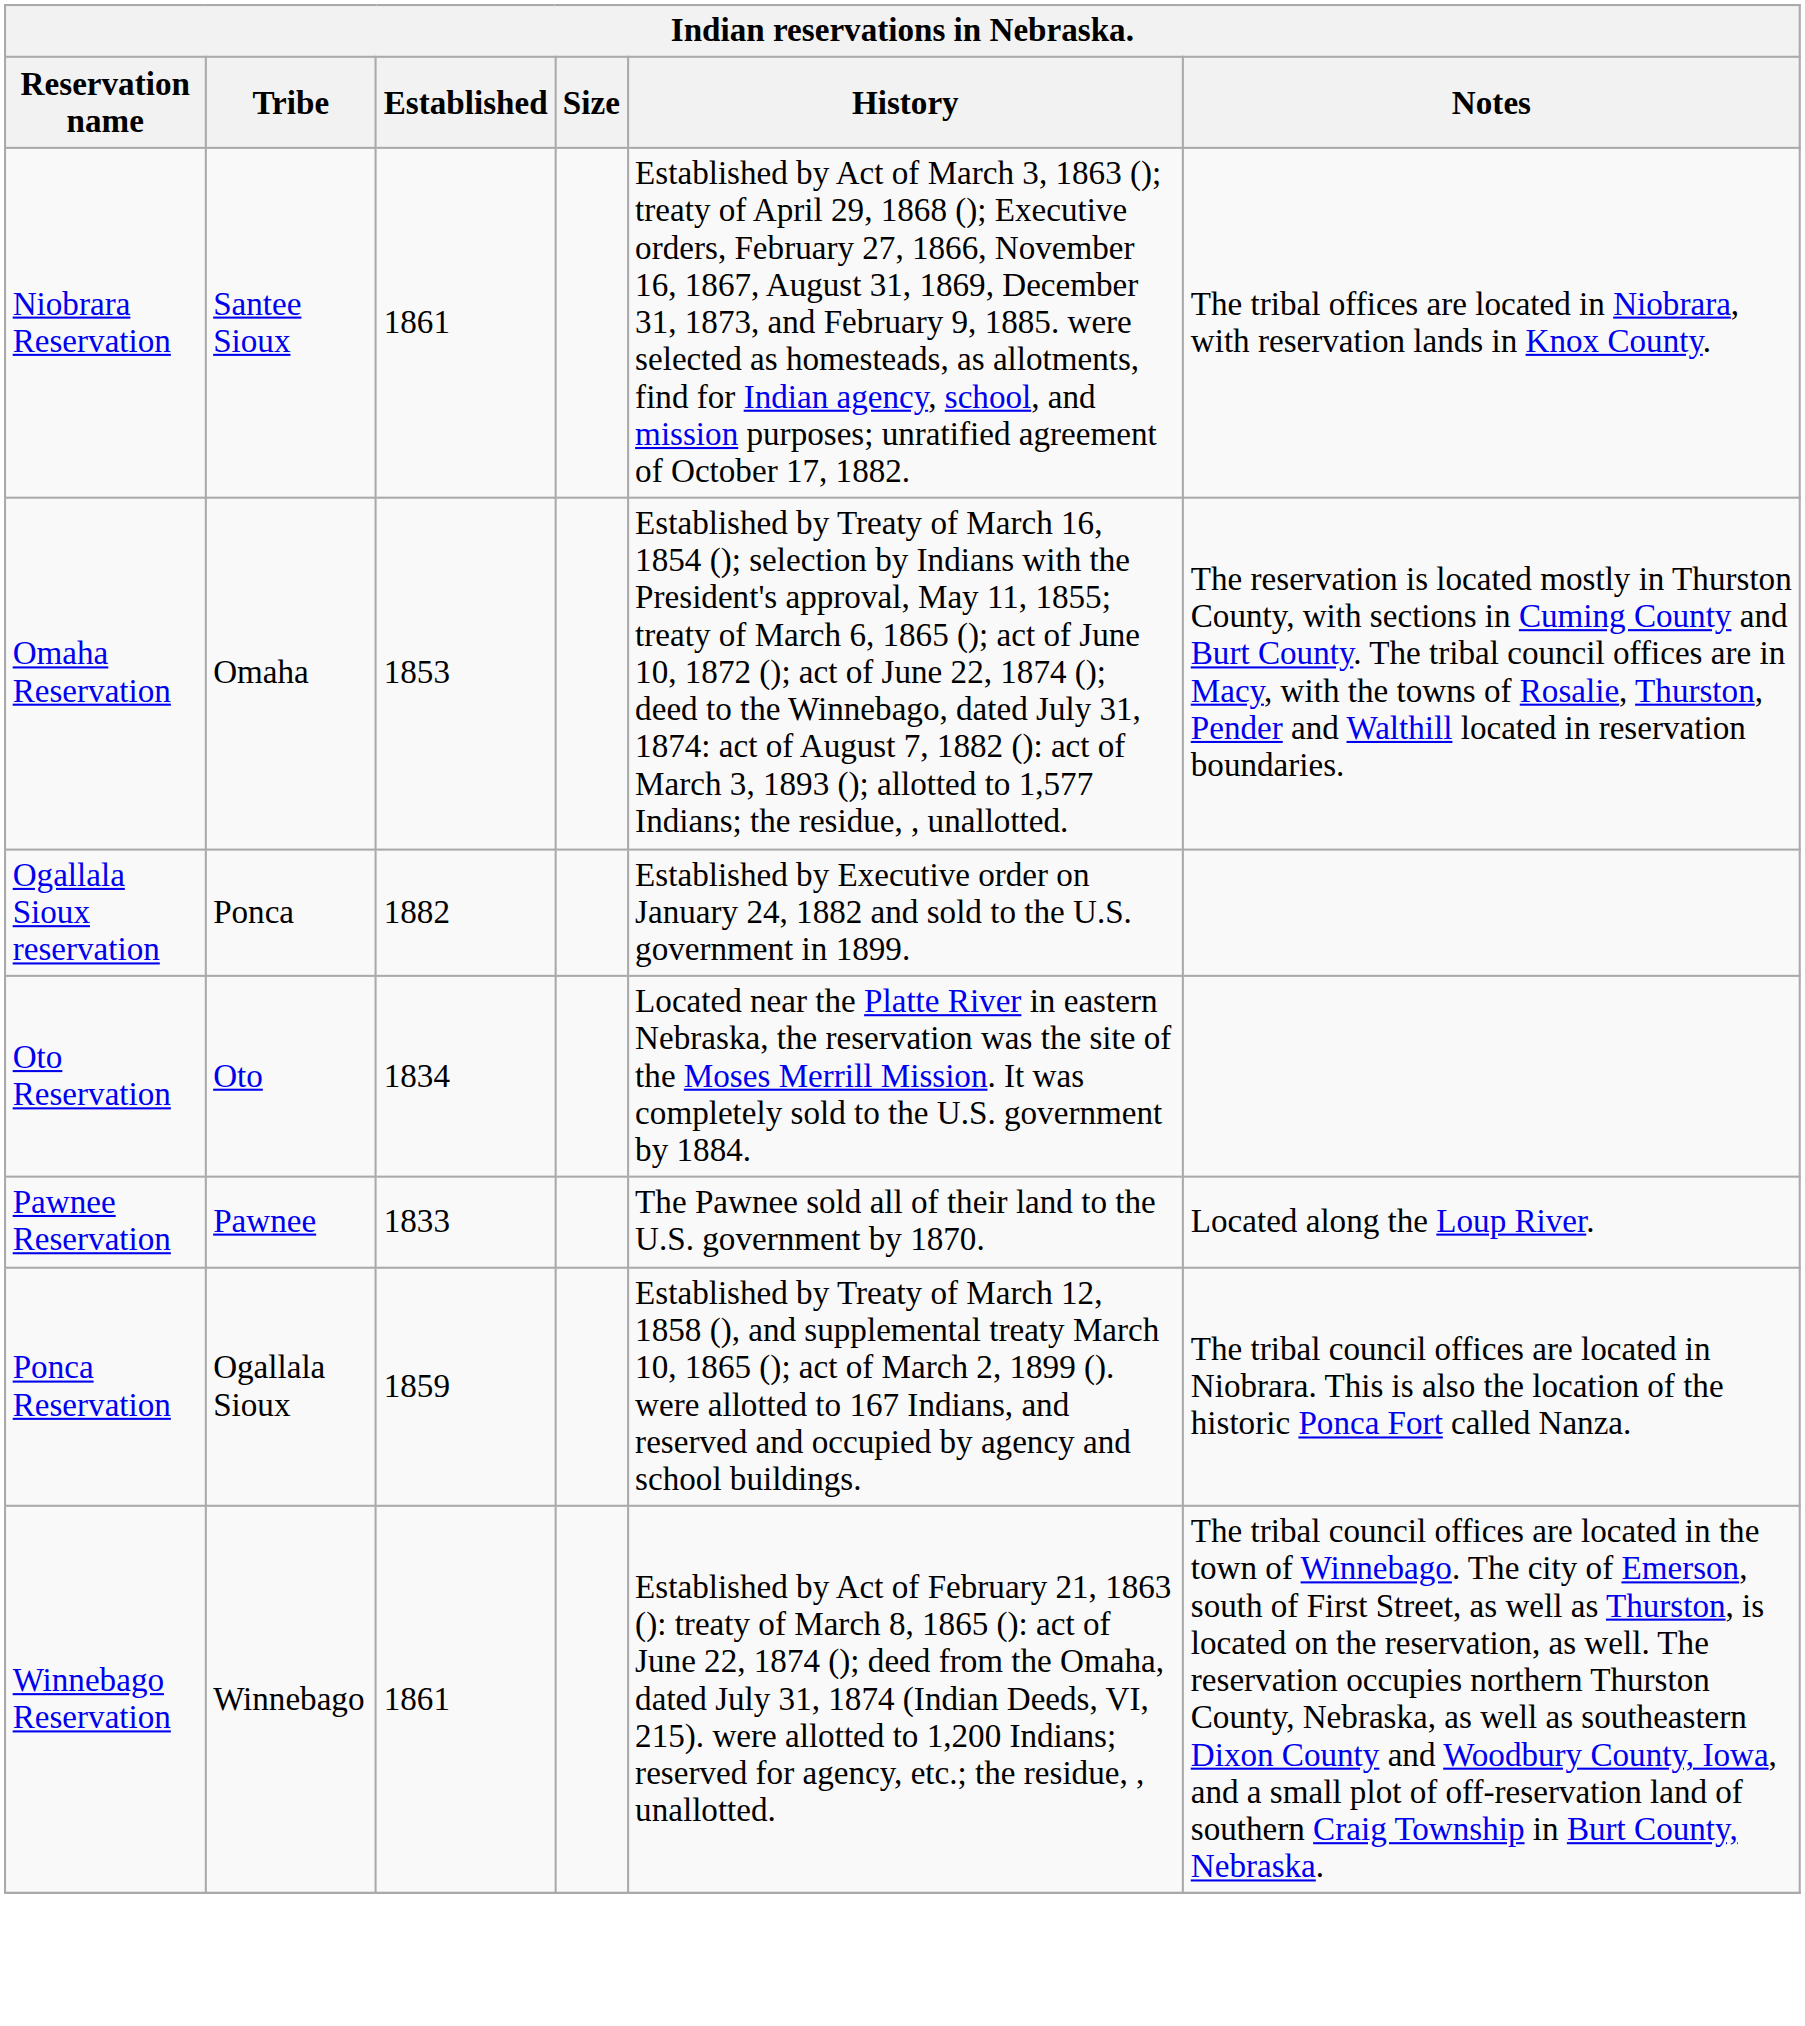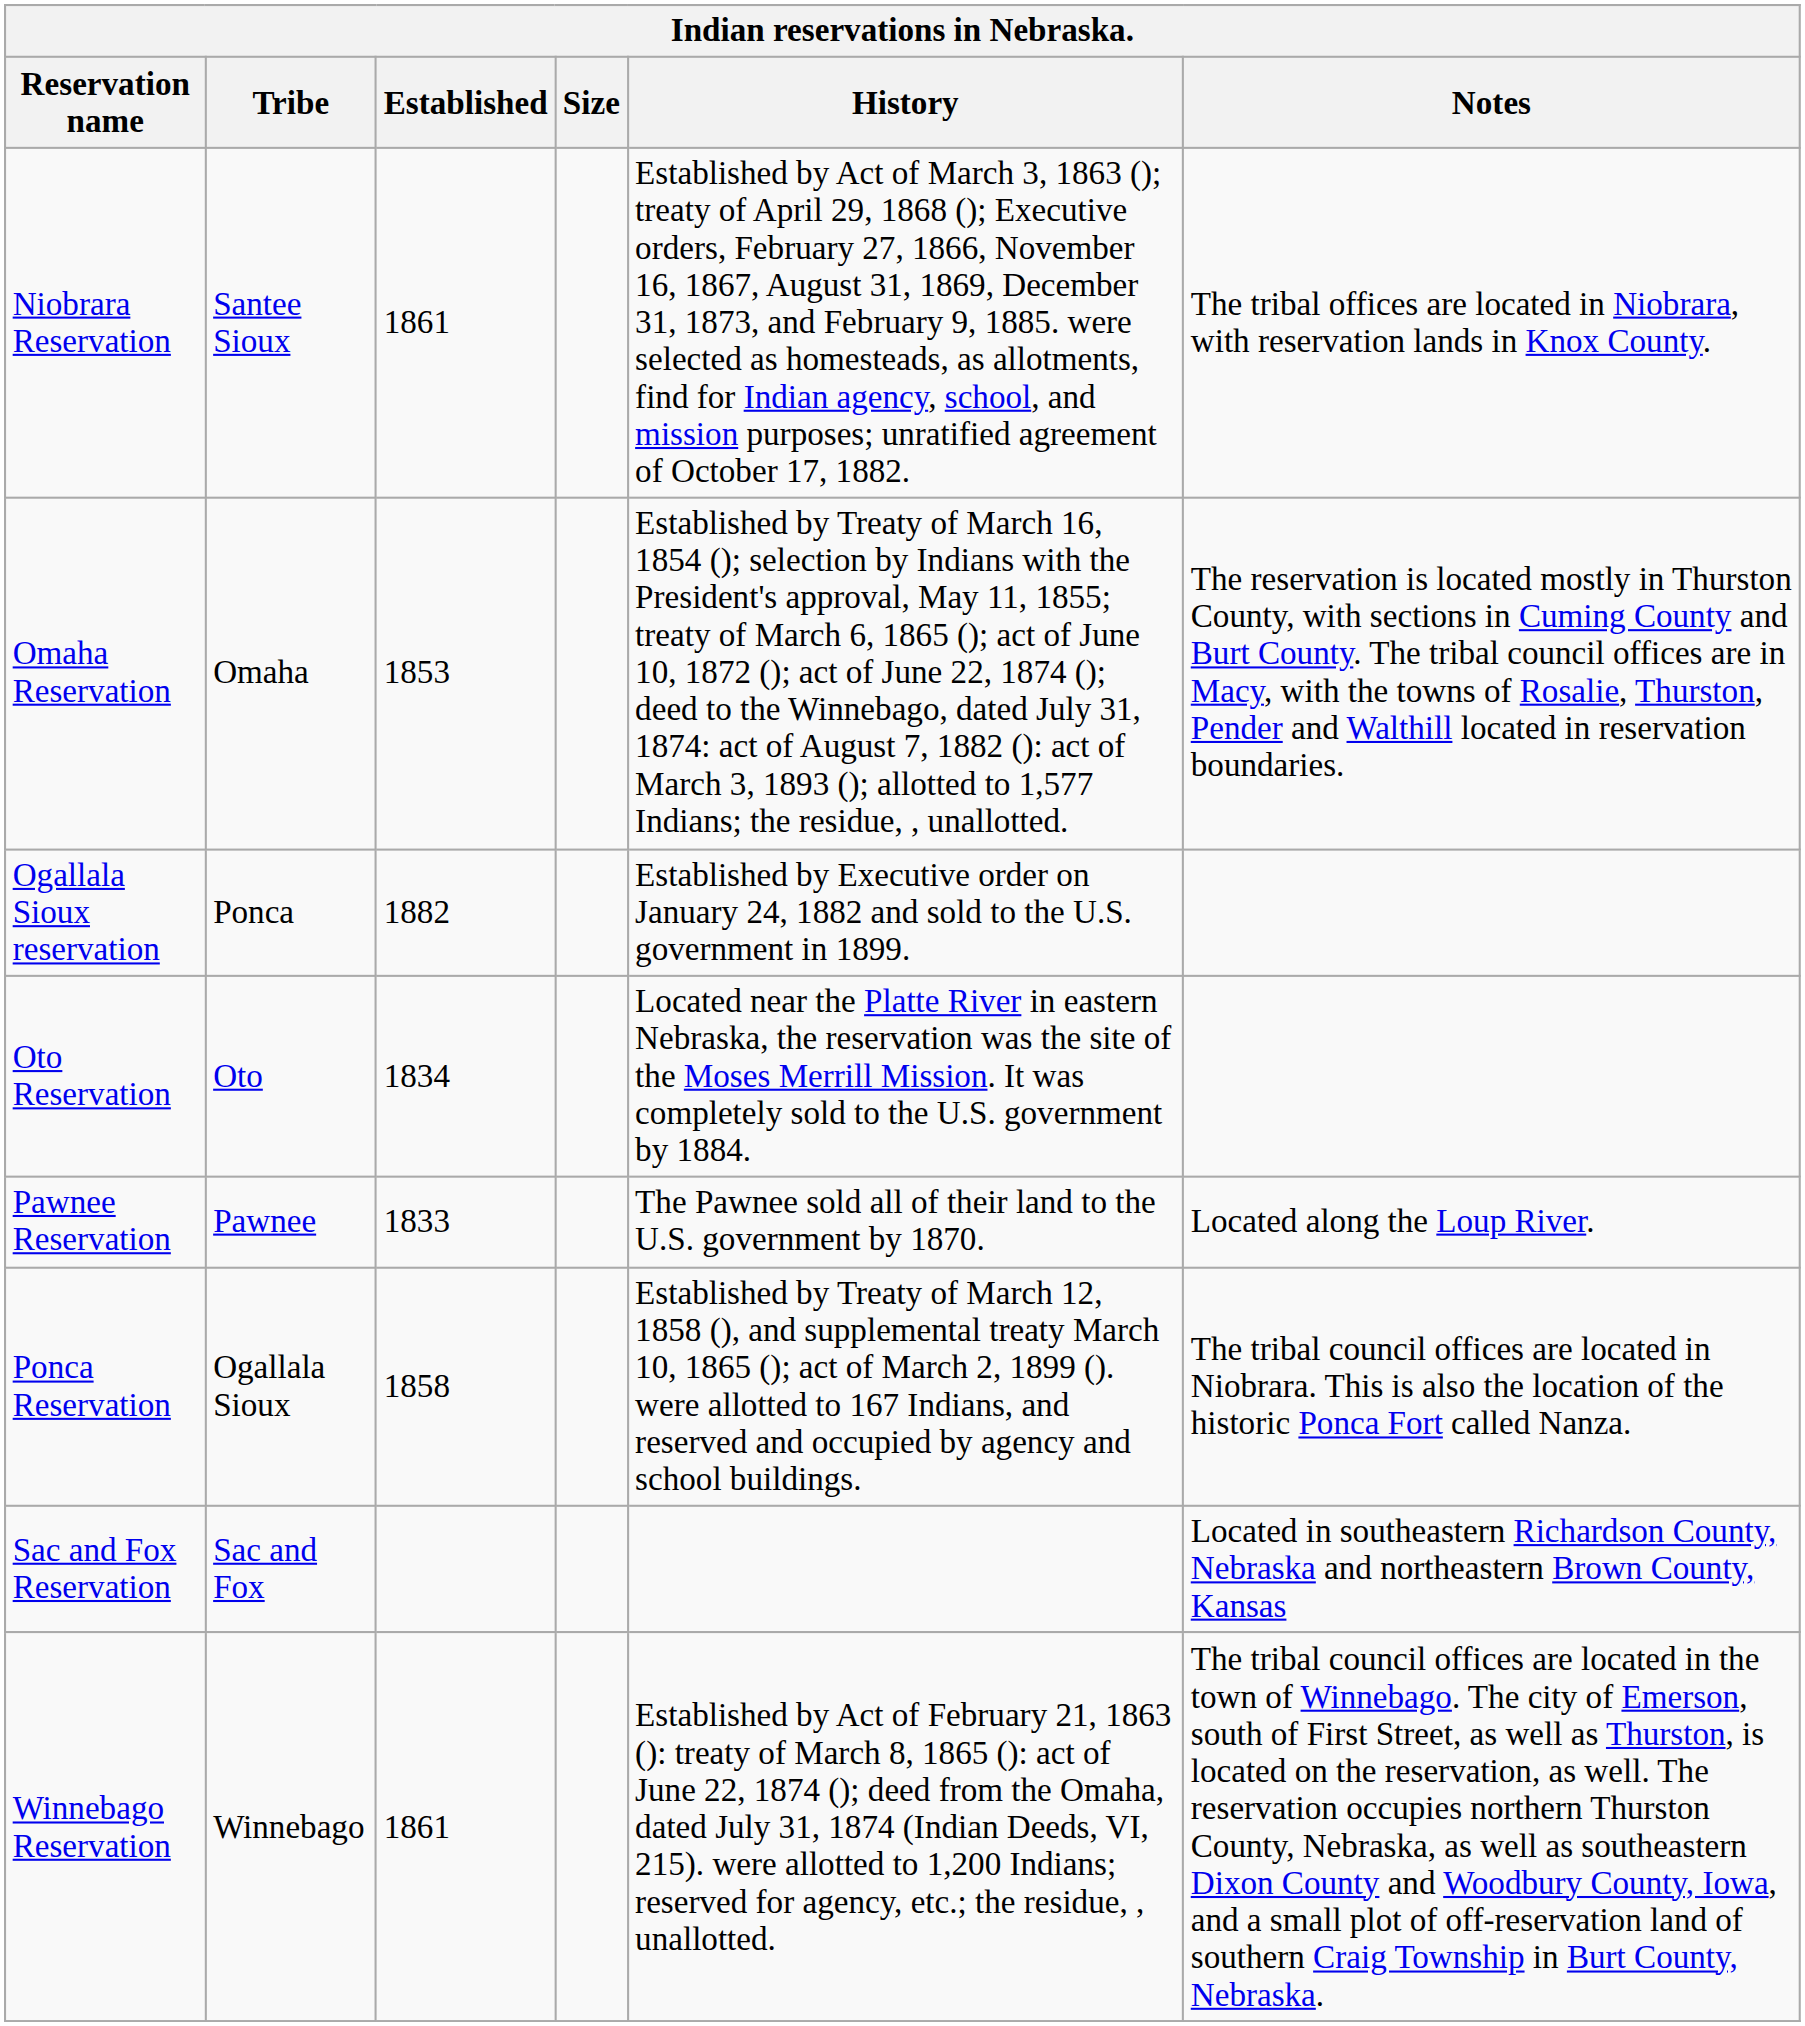Ponca Reservation | Established: 1859 -> 1858
+ row: Sac and Fox Reservation | Sac and Fox | Located in southeastern Richardson County, Nebraska and northeastern Brown County, Kansas
